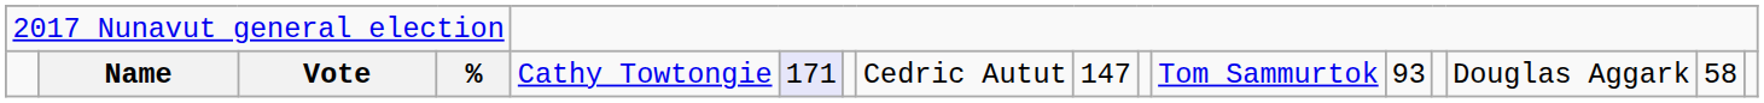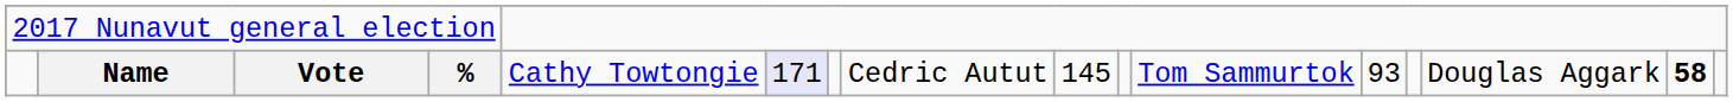Name | column 9: 147 -> 145
Name | column 15: normal -> bold
